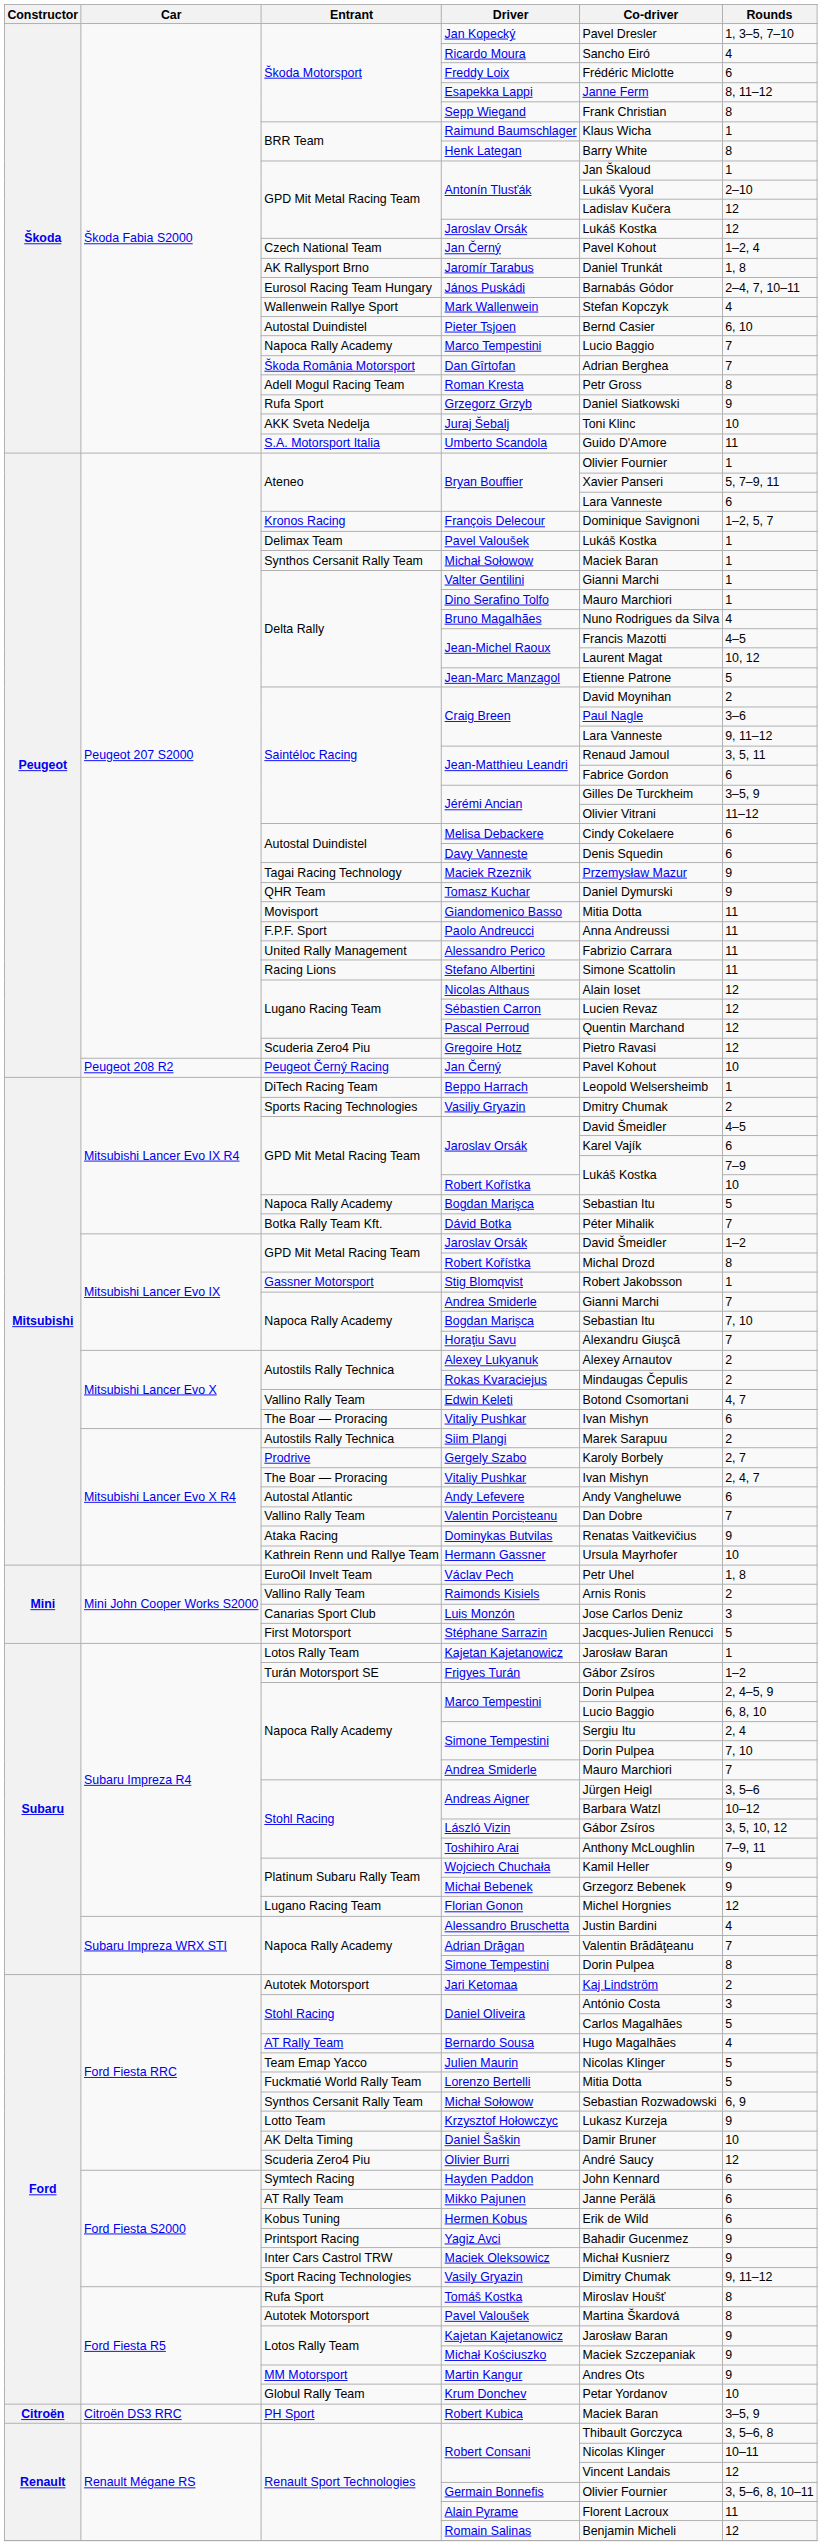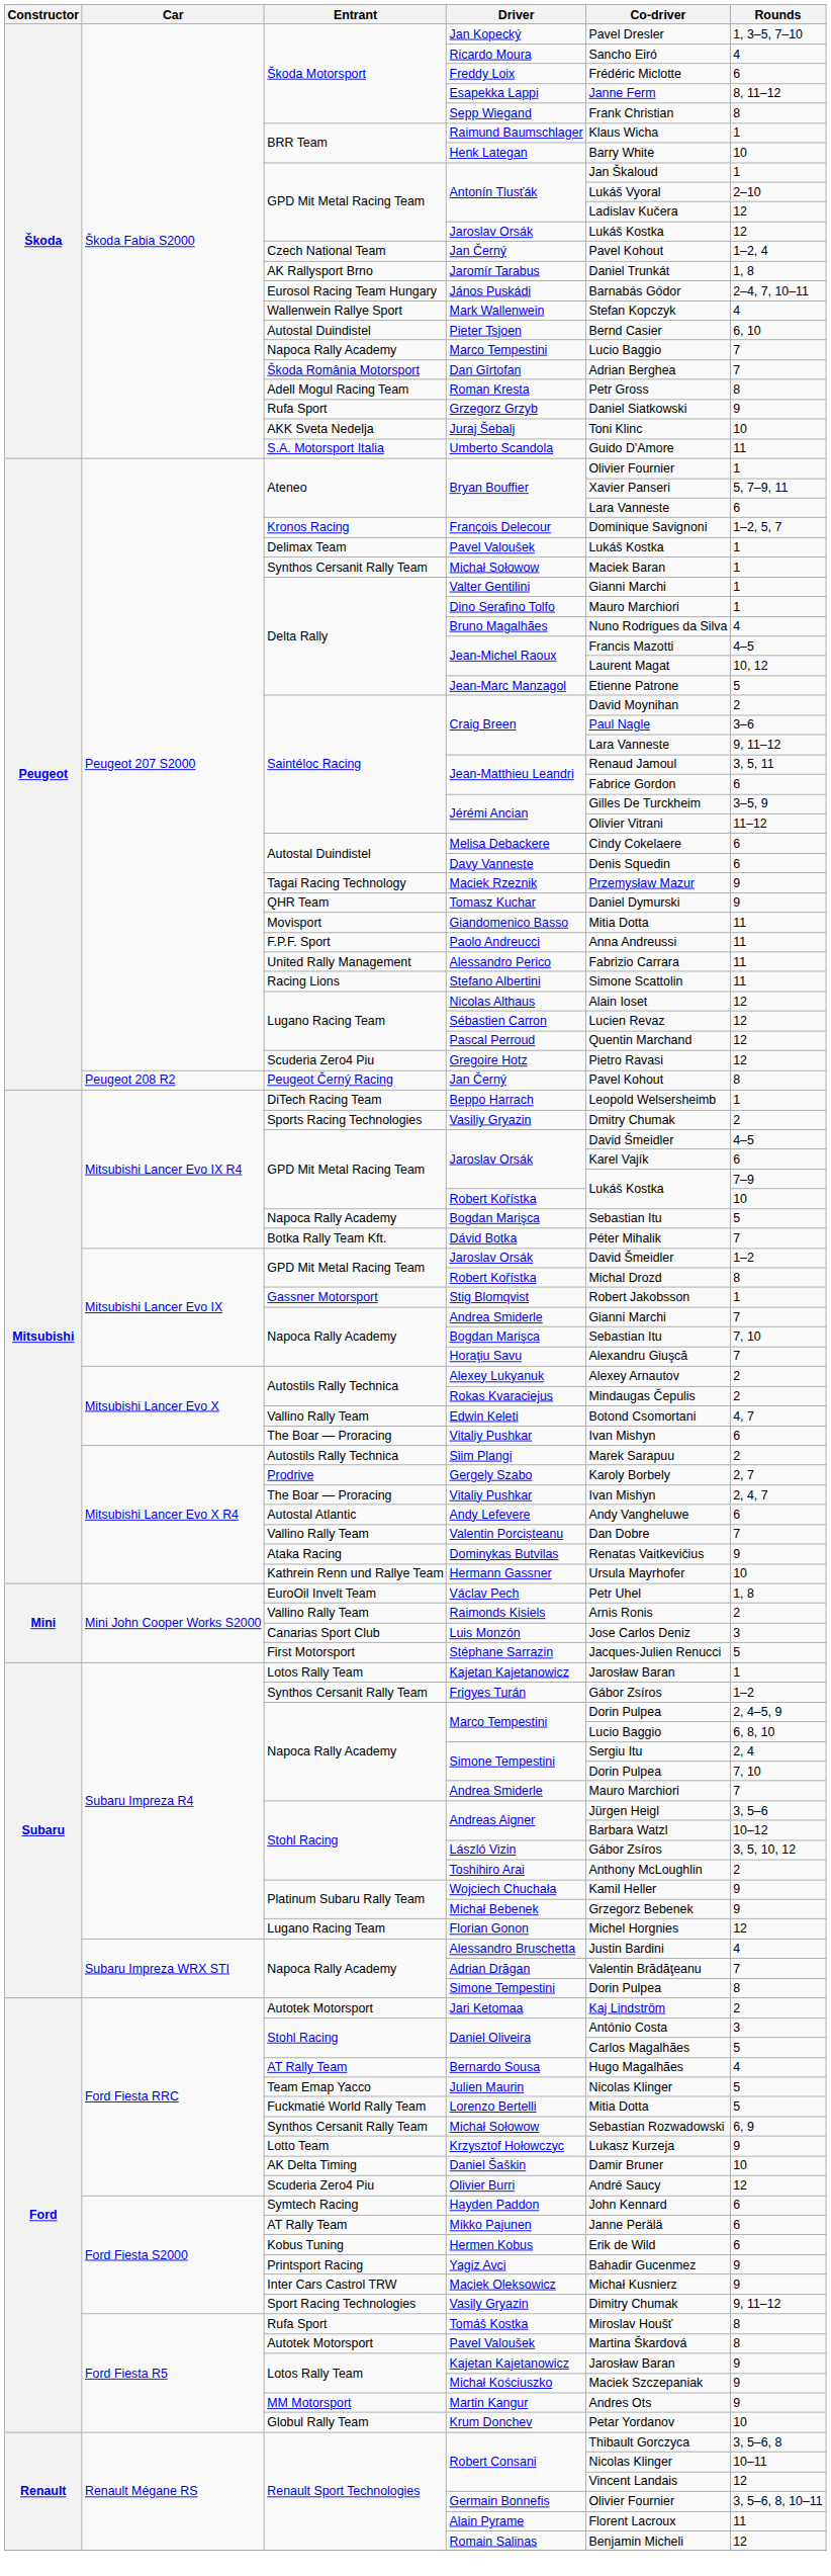Henk Lategan | Rounds: 8 -> 10
Peugeot 208 R2 / Jan Černý | Rounds: 10 -> 8
Frigyes Turán | Entrant: Turán Motorsport SE -> Synthos Cersanit Rally Team
Toshihiro Arai | Rounds: 7–9, 11 -> 2
- row: Citroën | Citroën DS3 RRC | PH Sport | Robert Kubica | Maciek Baran | 3–5, 9
